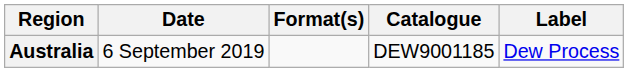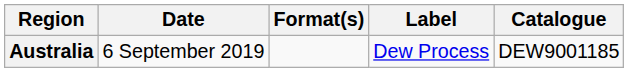columns swapped: Label <-> Catalogue
